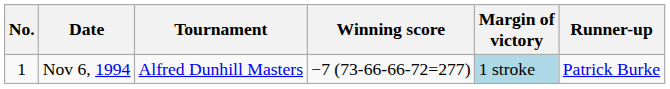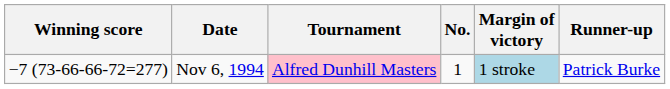columns swapped: No. <-> Winning score
Nov 6, 1994 | Tournament: no background -> pink background
